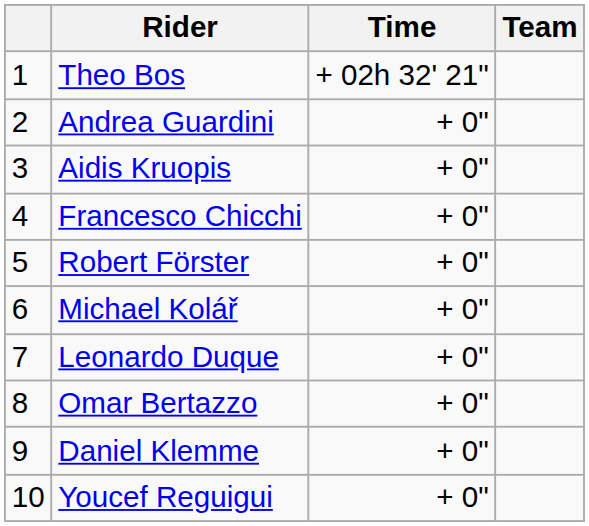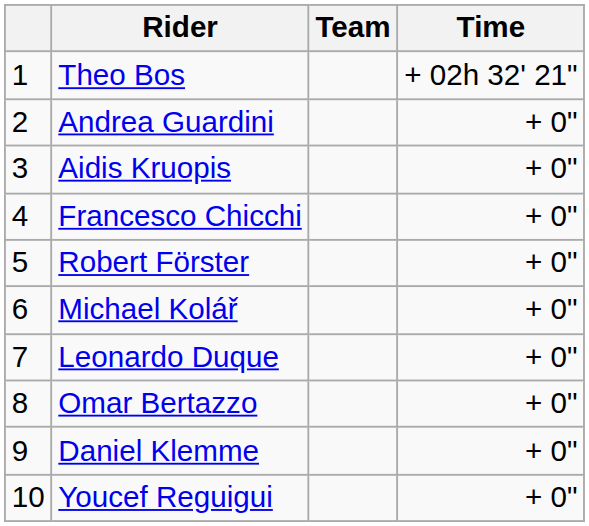columns swapped: Team <-> Time
